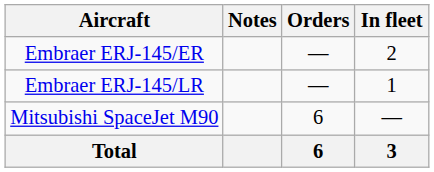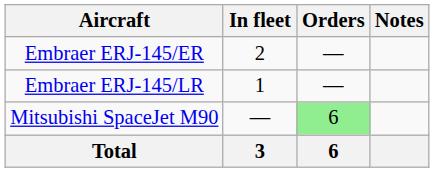columns swapped: In fleet <-> Notes
Mitsubishi SpaceJet M90 | Orders: no background -> lightgreen background
